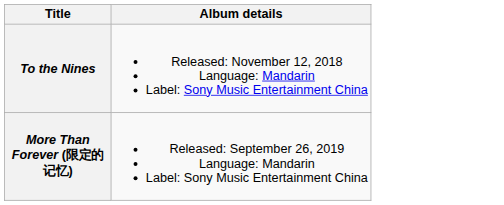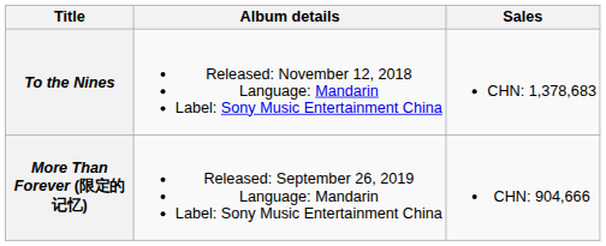+ column: Sales | CHN: 1,378,683 | CHN: 904,666
